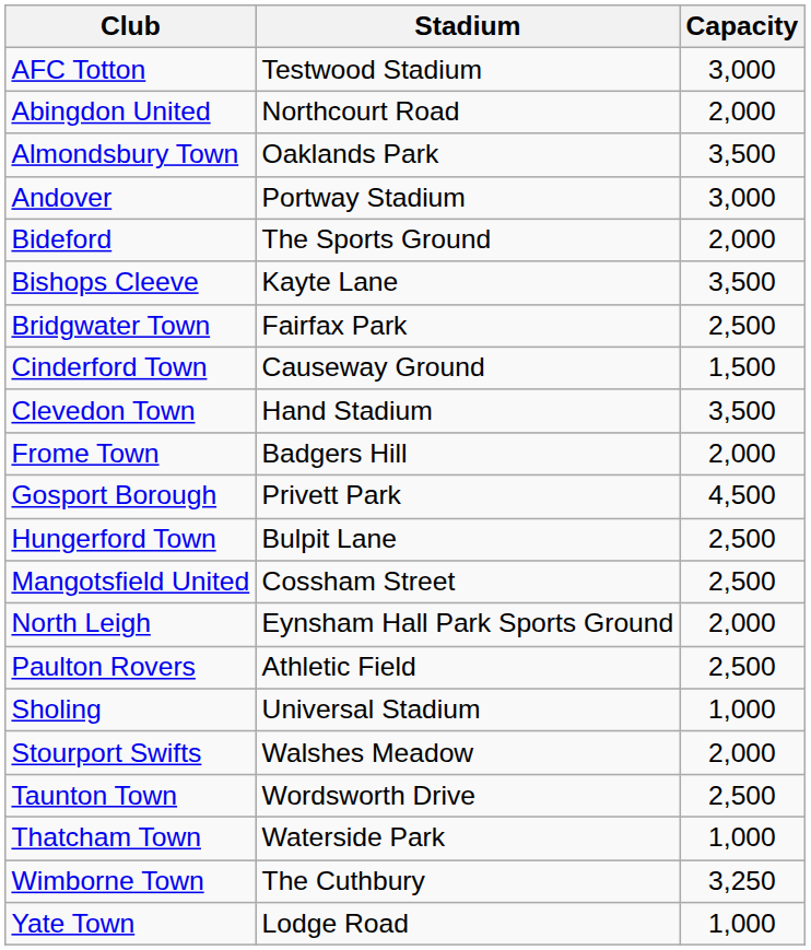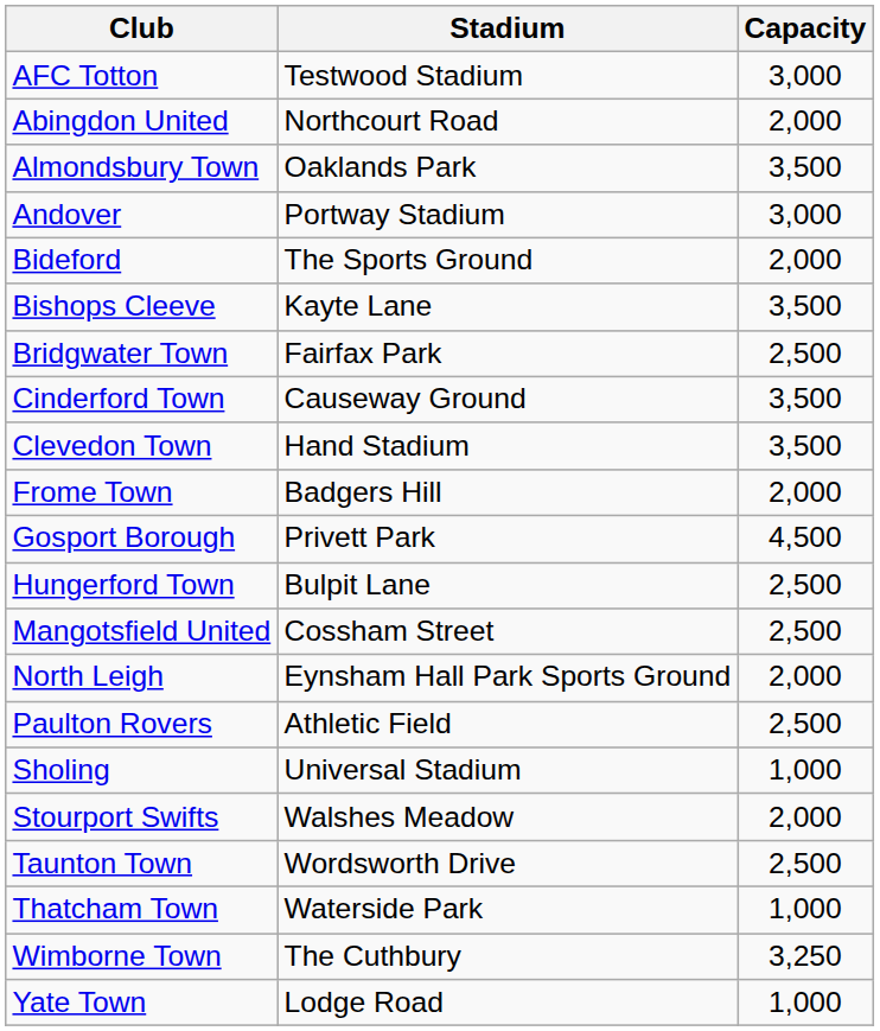Cinderford Town | Capacity: 1,500 -> 3,500
